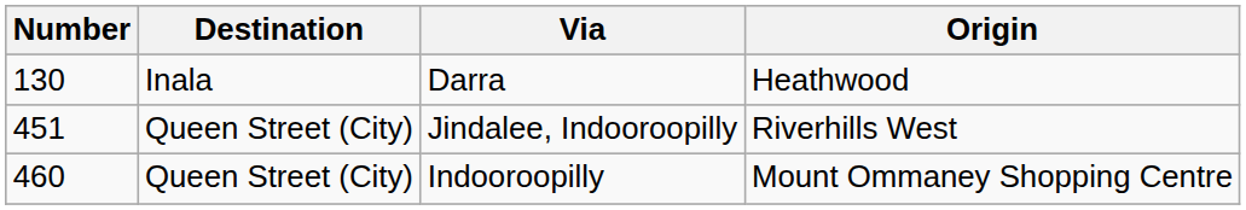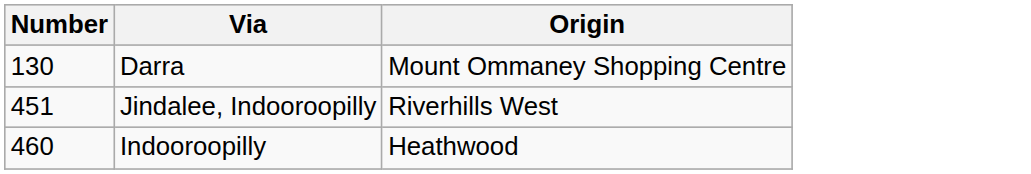- column: Destination | Inala | Queen Street (City) | Queen Street (City)
Darra | Origin: Heathwood -> Mount Ommaney Shopping Centre
Indooroopilly | Origin: Mount Ommaney Shopping Centre -> Heathwood
